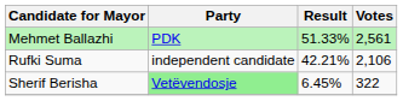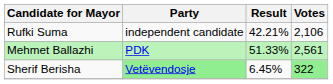rows swapped: Mehmet Ballazhi <-> Rufki Suma
Sherif Berisha | Votes: no background -> lightgreen background
